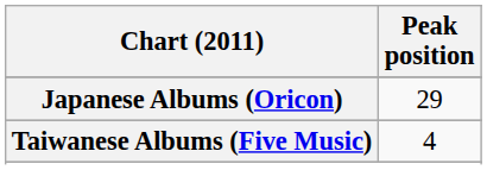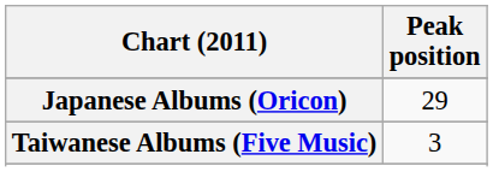Taiwanese Albums (Five Music) | Peak position: 4 -> 3
